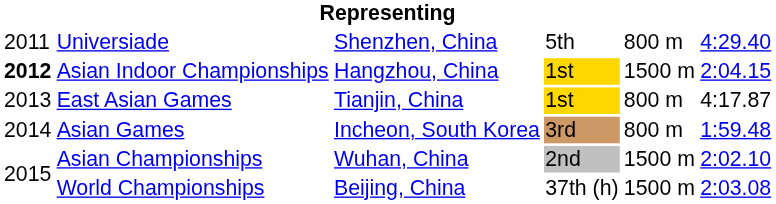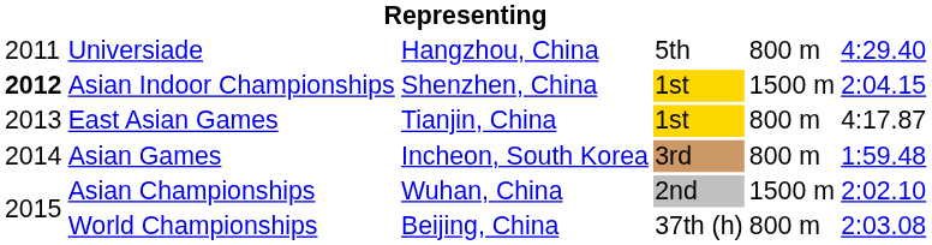Universiade | column 3: Shenzhen, China -> Hangzhou, China
Asian Indoor Championships | column 3: Hangzhou, China -> Shenzhen, China
World Championships | column 5: 1500 m -> 800 m
